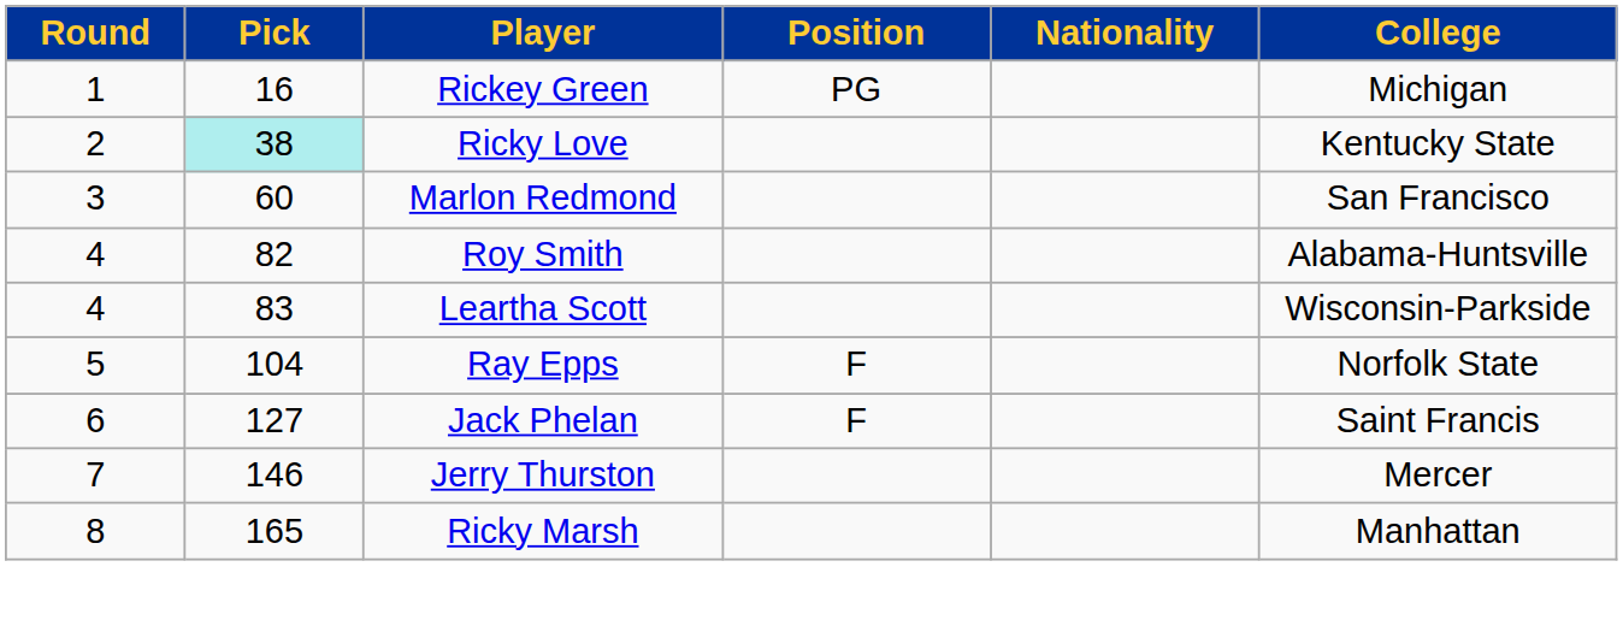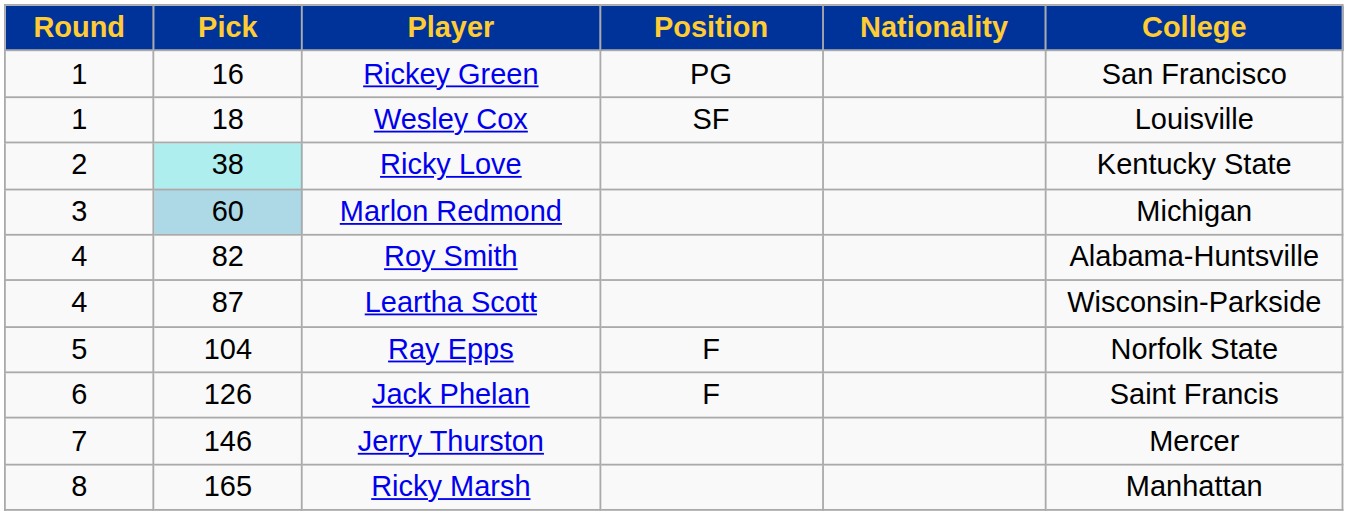Rickey Green | College: Michigan -> San Francisco
+ row: 1 | 18 | Wesley Cox | SF | Louisville
Marlon Redmond | Pick: no background -> lightblue background
Marlon Redmond | College: San Francisco -> Michigan
Leartha Scott | Pick: 83 -> 87
Jack Phelan | Pick: 127 -> 126
